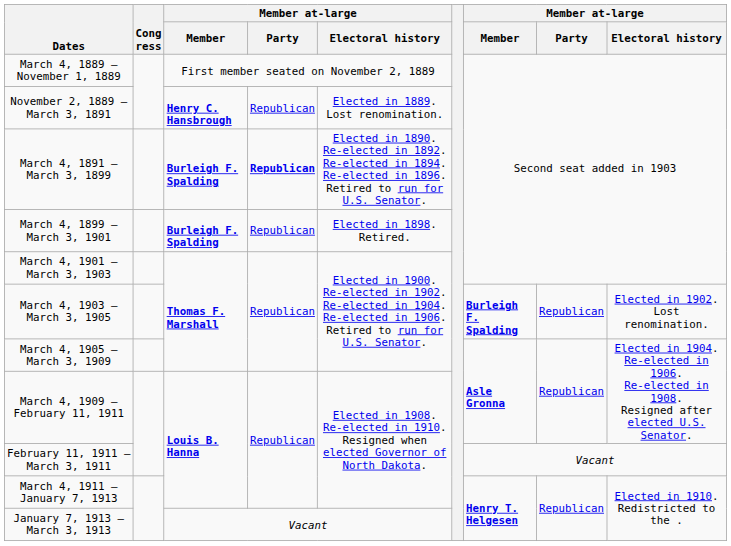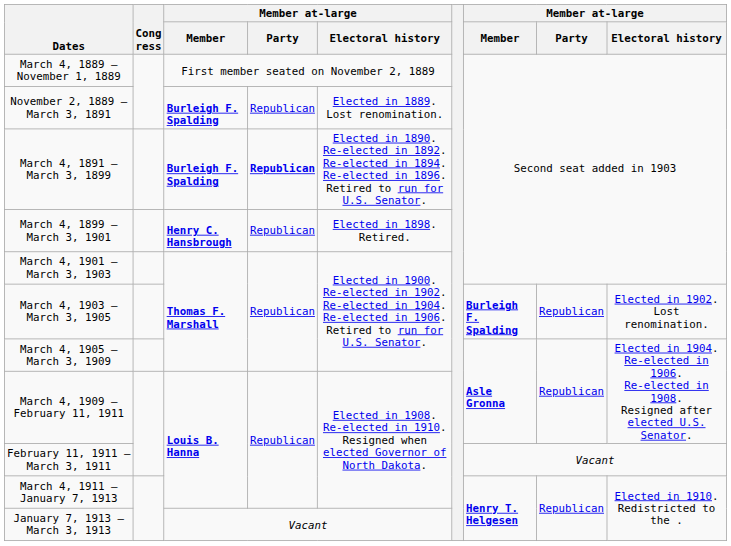November 2, 1889 – March 3, 1891 | column 3: Henry C. Hansbrough -> Burleigh F. Spalding
March 4, 1899 – March 3, 1901 | column 3: Burleigh F. Spalding -> Henry C. Hansbrough
